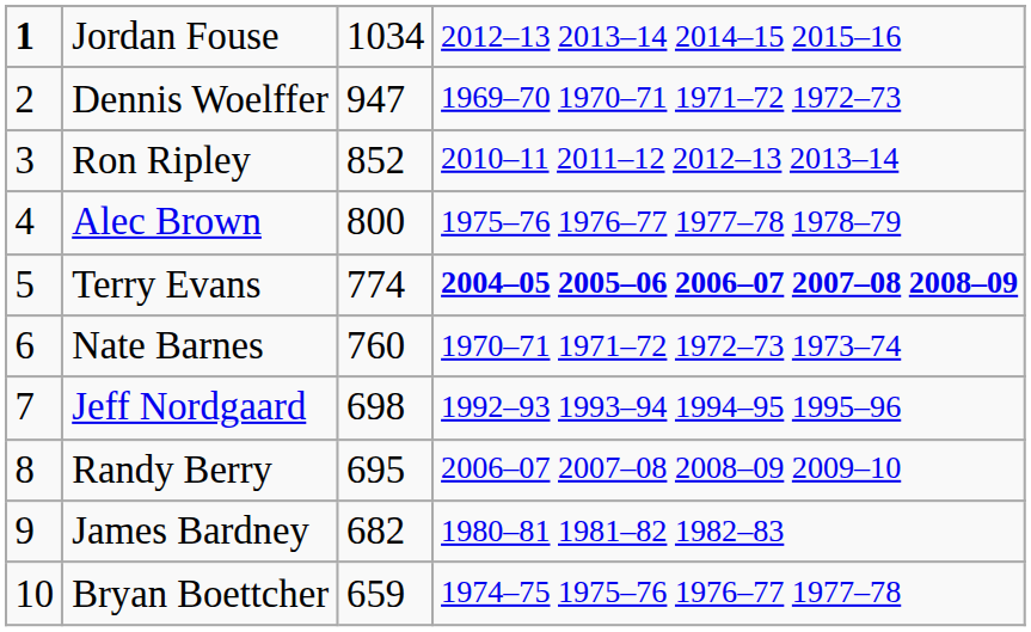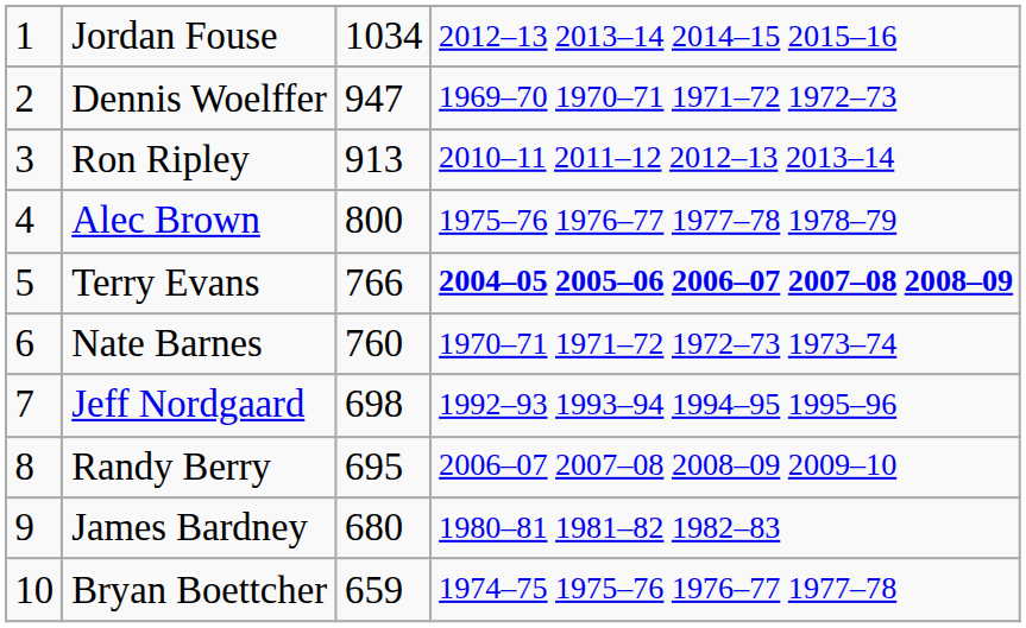Jordan Fouse | column 1: bold -> normal
Ron Ripley | column 3: 852 -> 913
Terry Evans | column 3: 774 -> 766
James Bardney | column 3: 682 -> 680
